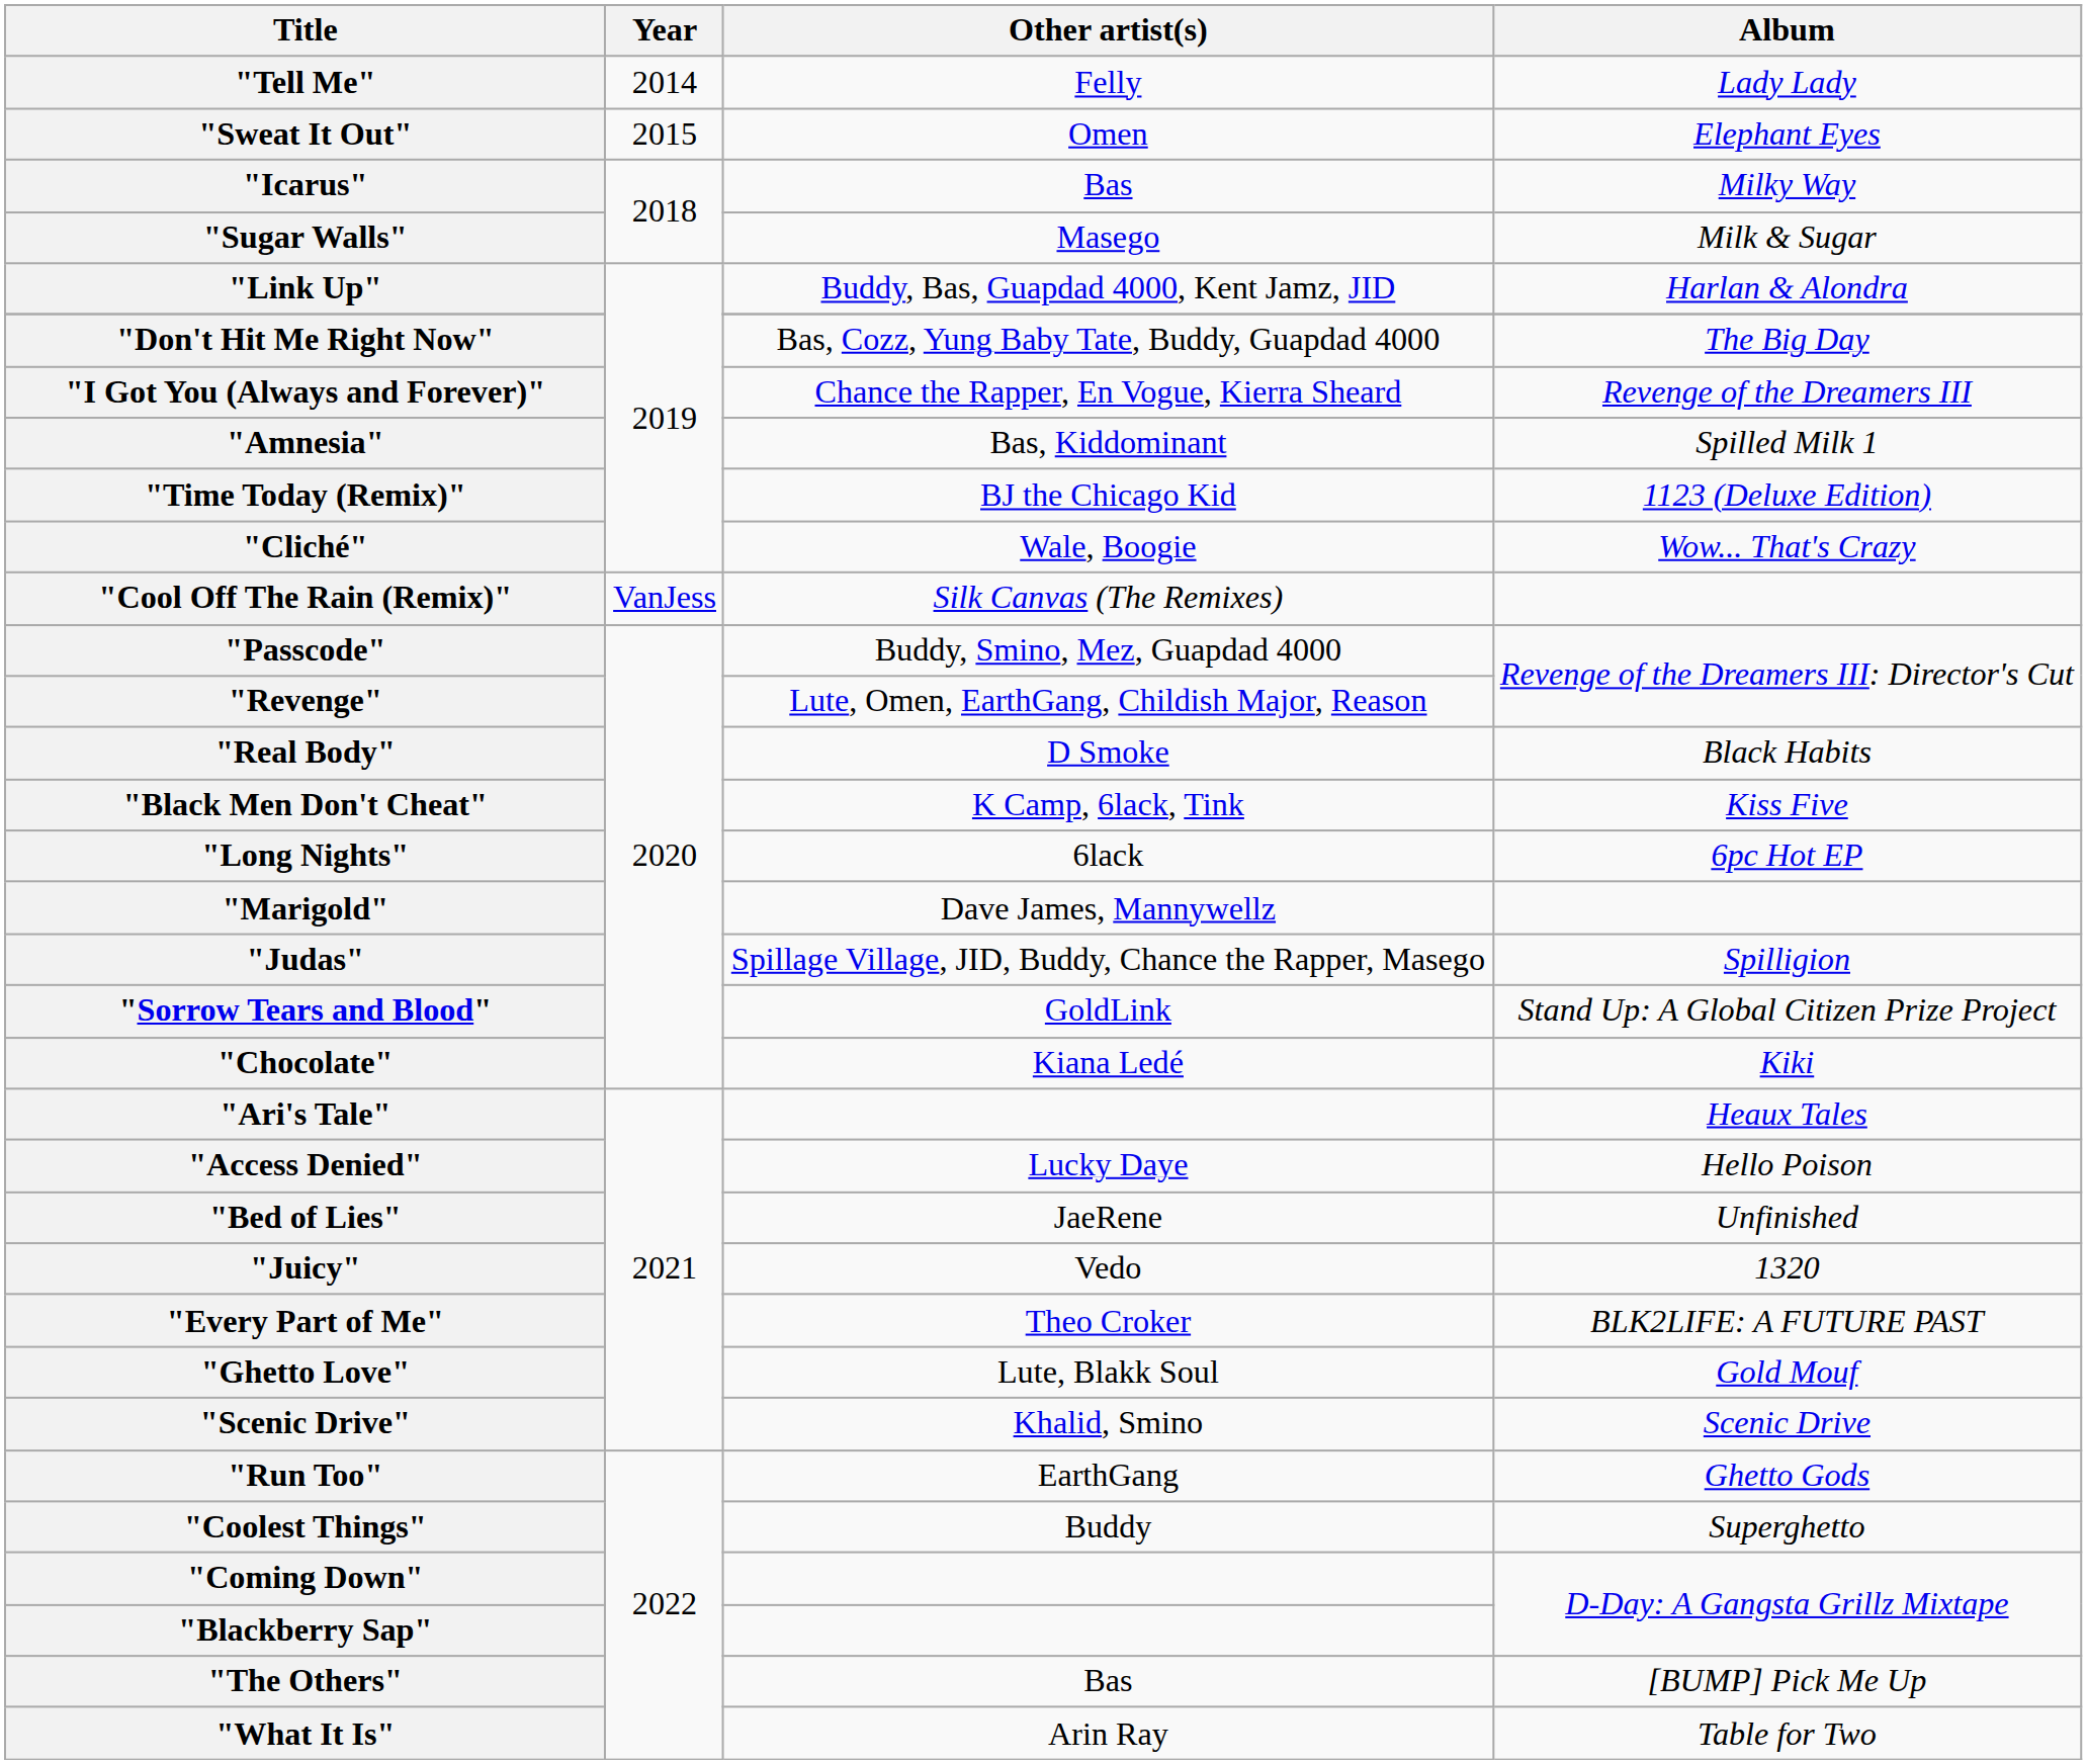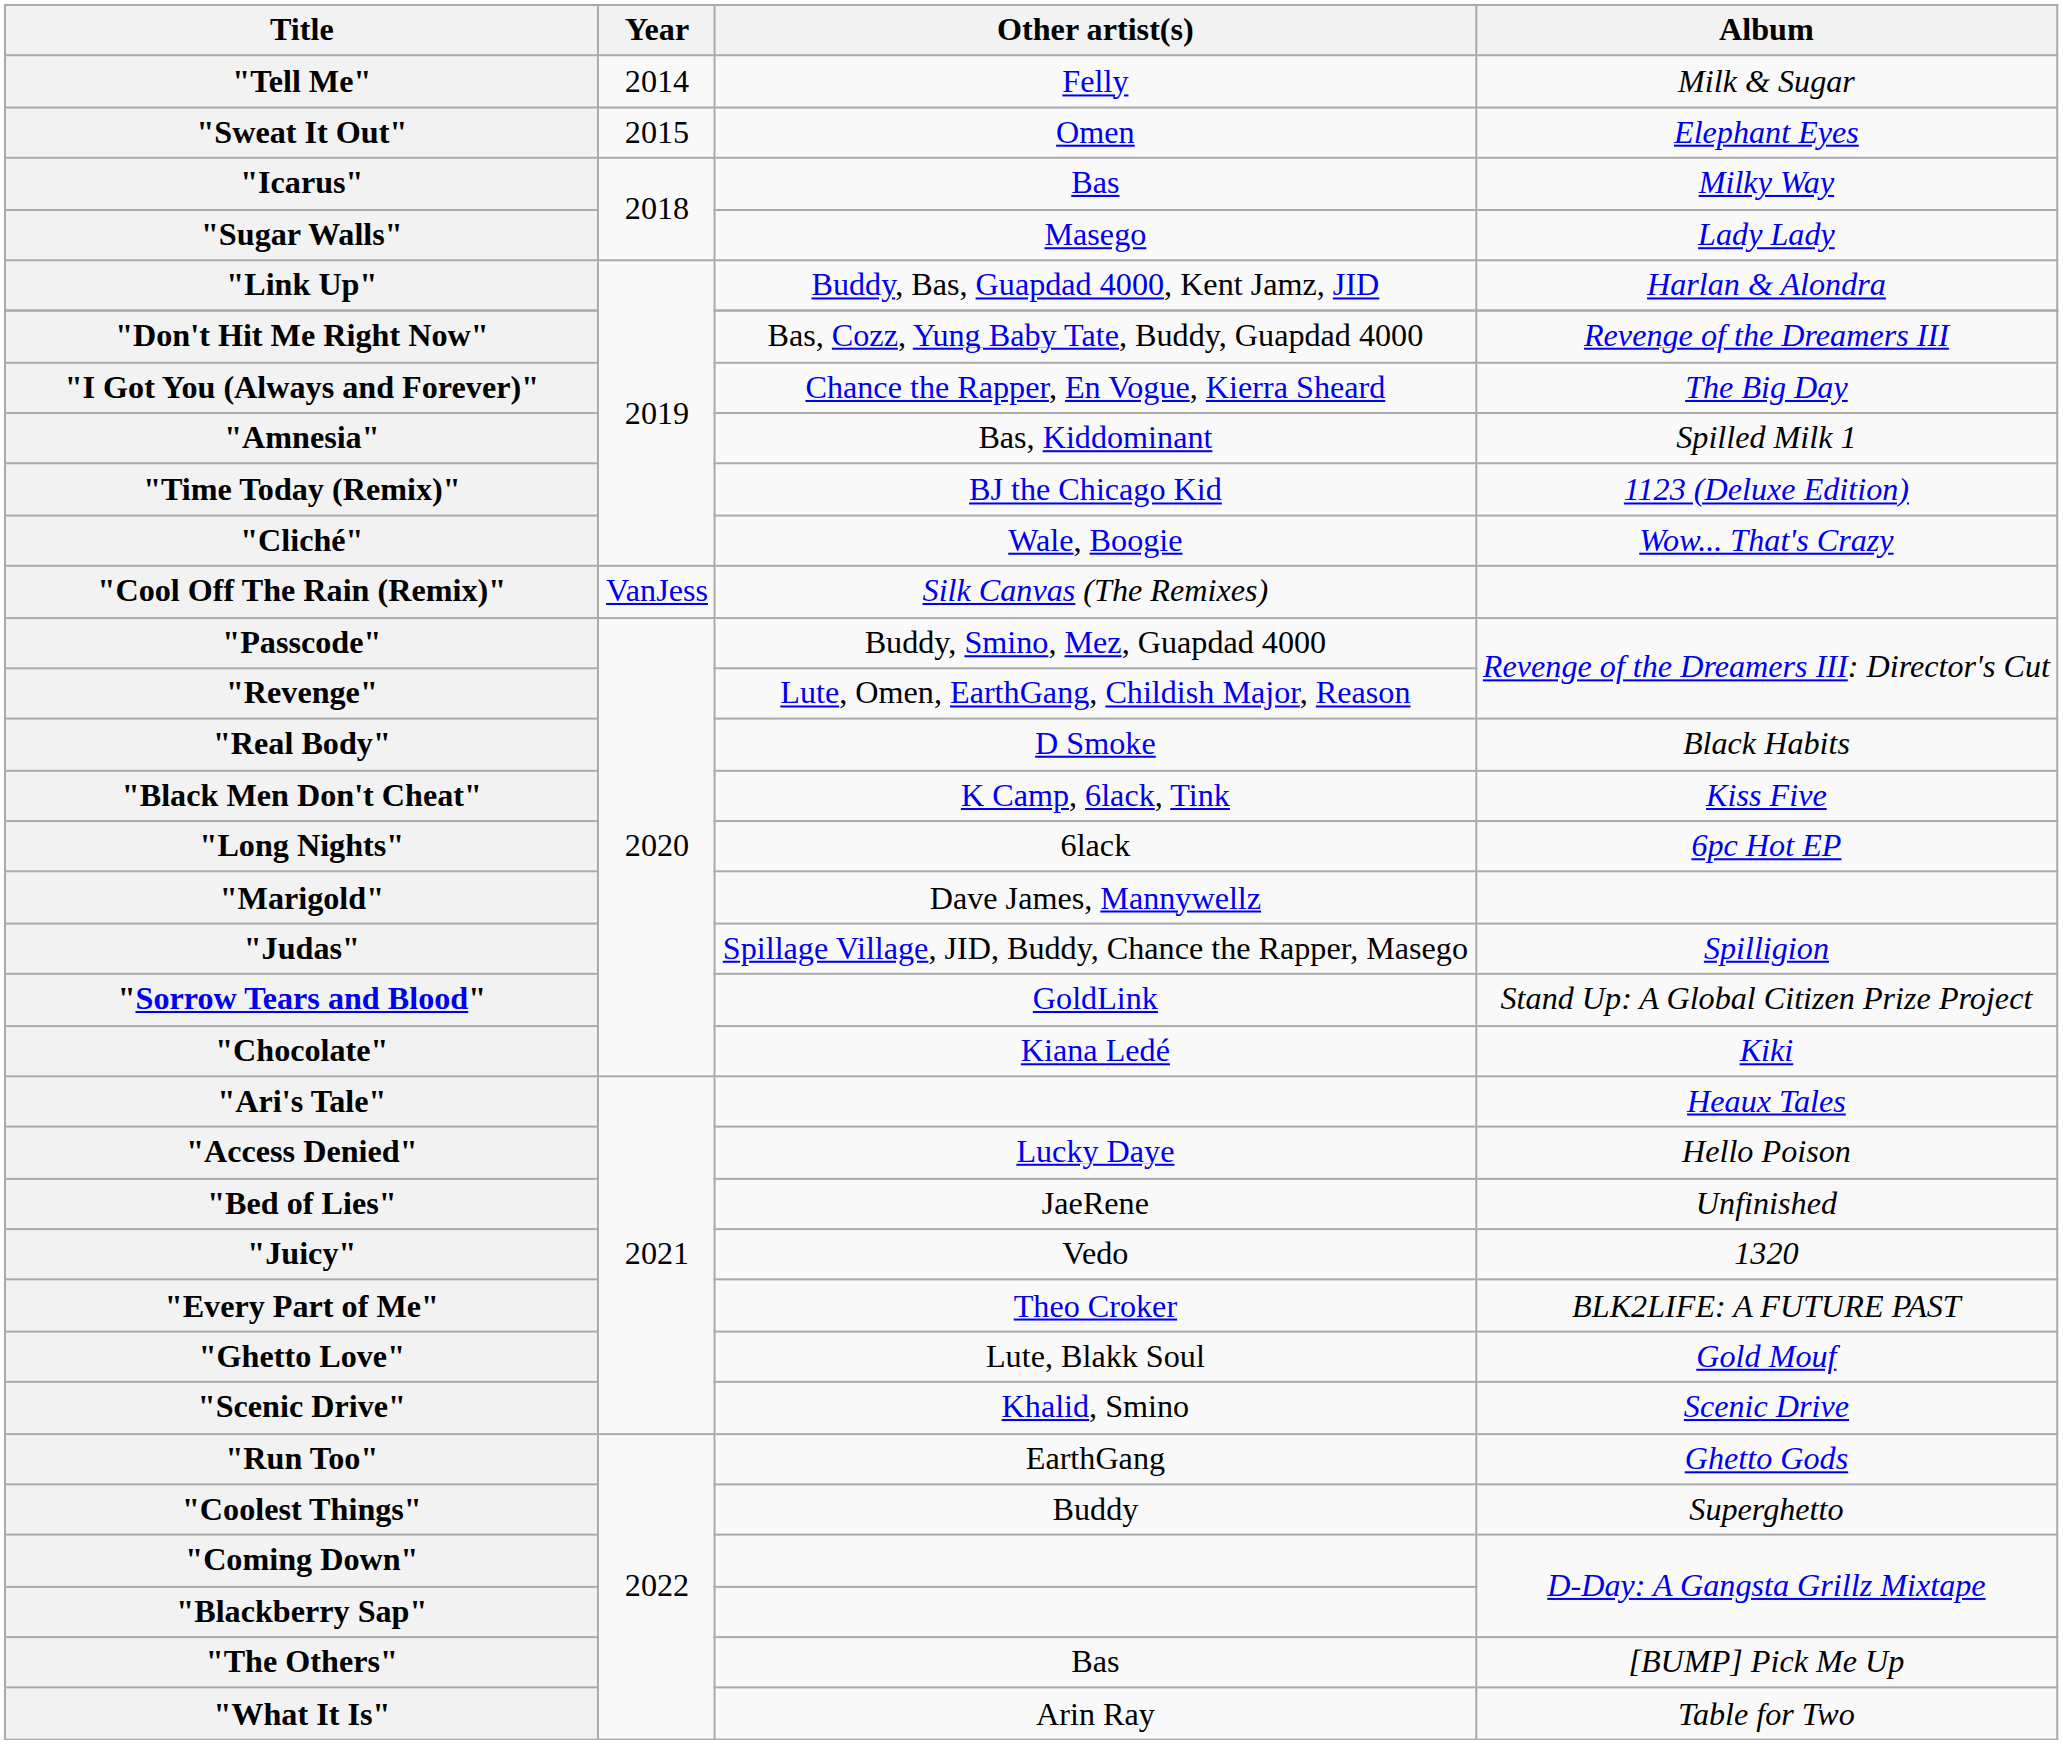"Tell Me" | Album: Lady Lady -> Milk & Sugar
"Sugar Walls" | Album: Milk & Sugar -> Lady Lady
"Don't Hit Me Right Now" | Album: The Big Day -> Revenge of the Dreamers III
"I Got You (Always and Forever)" | Album: Revenge of the Dreamers III -> The Big Day
